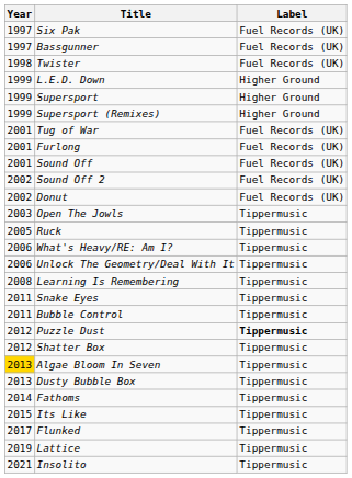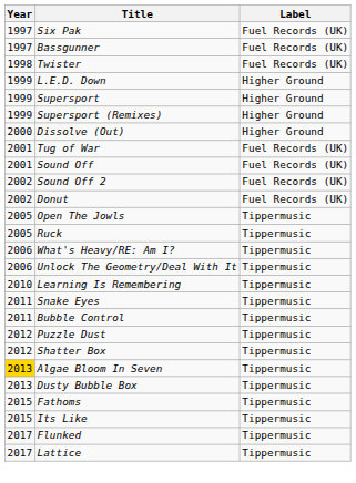+ row: 2000 | Dissolve (Out) | Higher Ground
- row: 2001 | Furlong | Fuel Records (UK)
Open The Jowls | Year: 2003 -> 2005
Learning Is Remembering | Year: 2008 -> 2010
Puzzle Dust | Label: bold -> normal
Fathoms | Year: 2014 -> 2015
Lattice | Year: 2019 -> 2017
- row: 2021 | Insolito | Tippermusic
